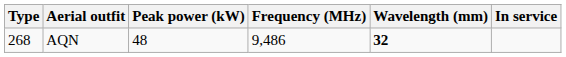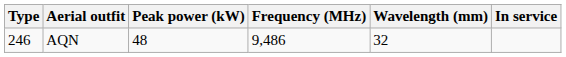AQN | Type: 268 -> 246
AQN | Wavelength (mm): bold -> normal
